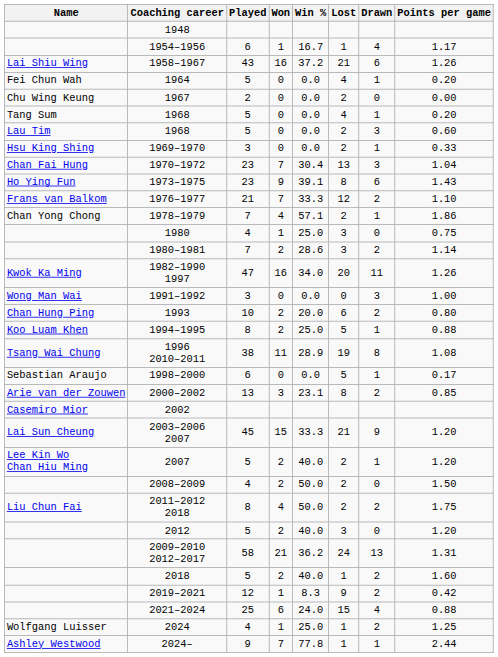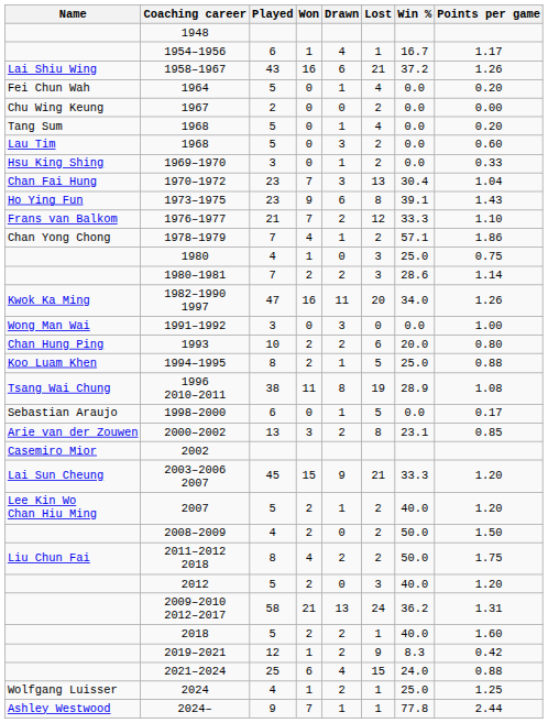columns swapped: Drawn <-> Win %
